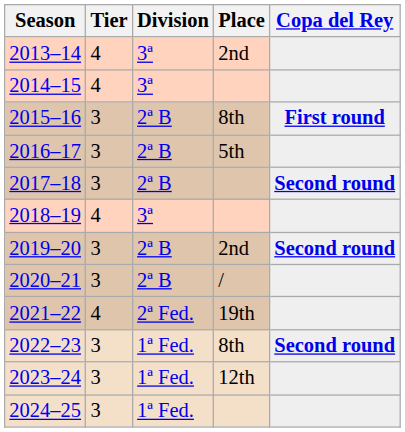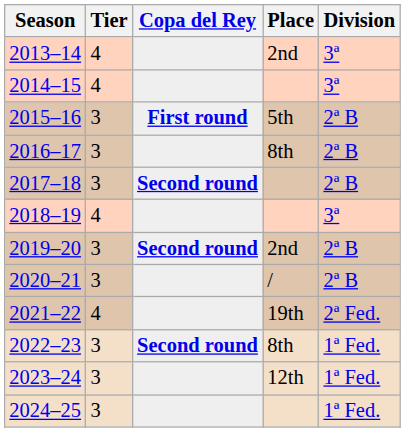columns swapped: Division <-> Copa del Rey
2015–16 | Place: 8th -> 5th
2016–17 | Place: 5th -> 8th
